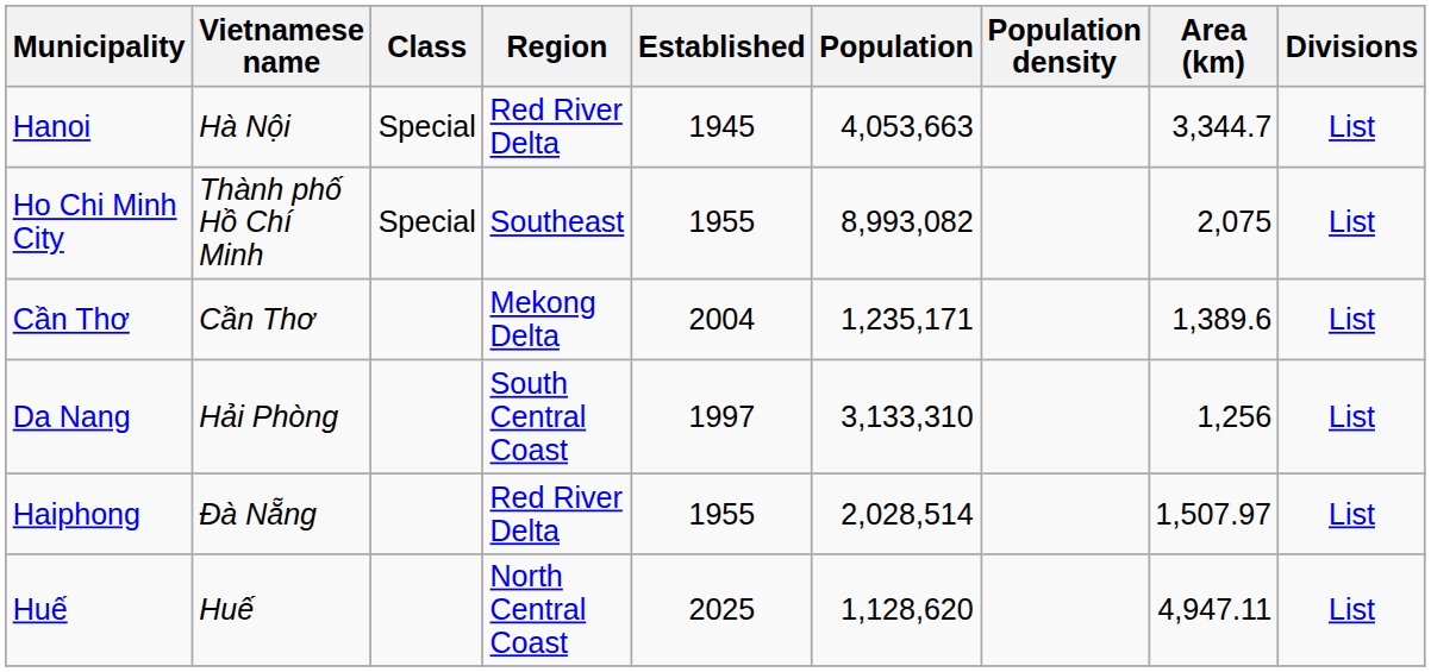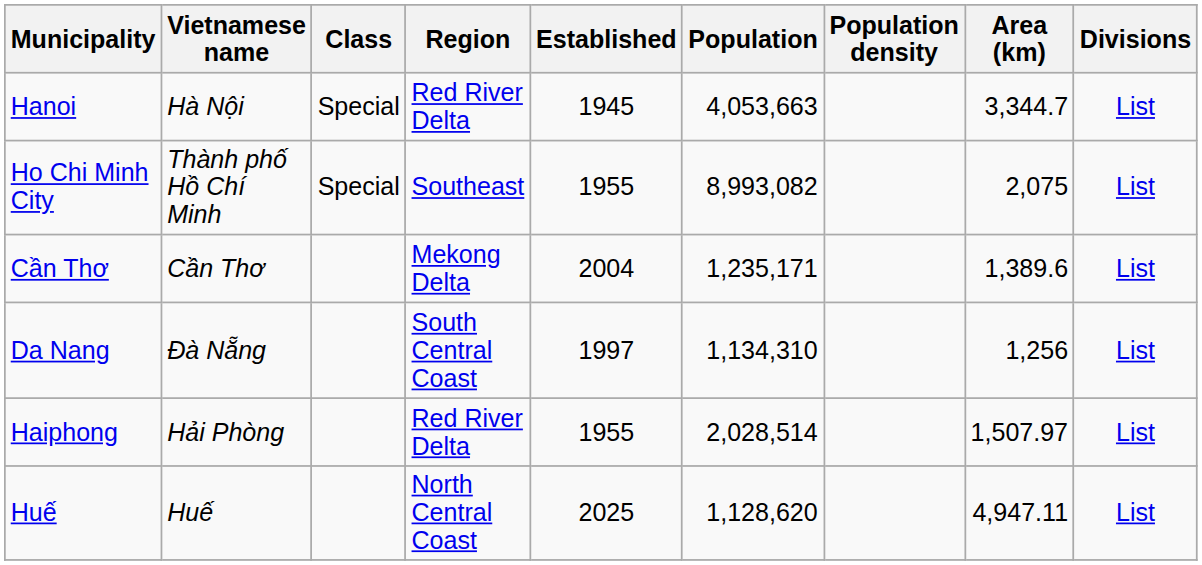Da Nang | Vietnamese name: Hải Phòng -> Đà Nẵng
Da Nang | Population: 3,133,310 -> 1,134,310
Haiphong | Vietnamese name: Đà Nẵng -> Hải Phòng
